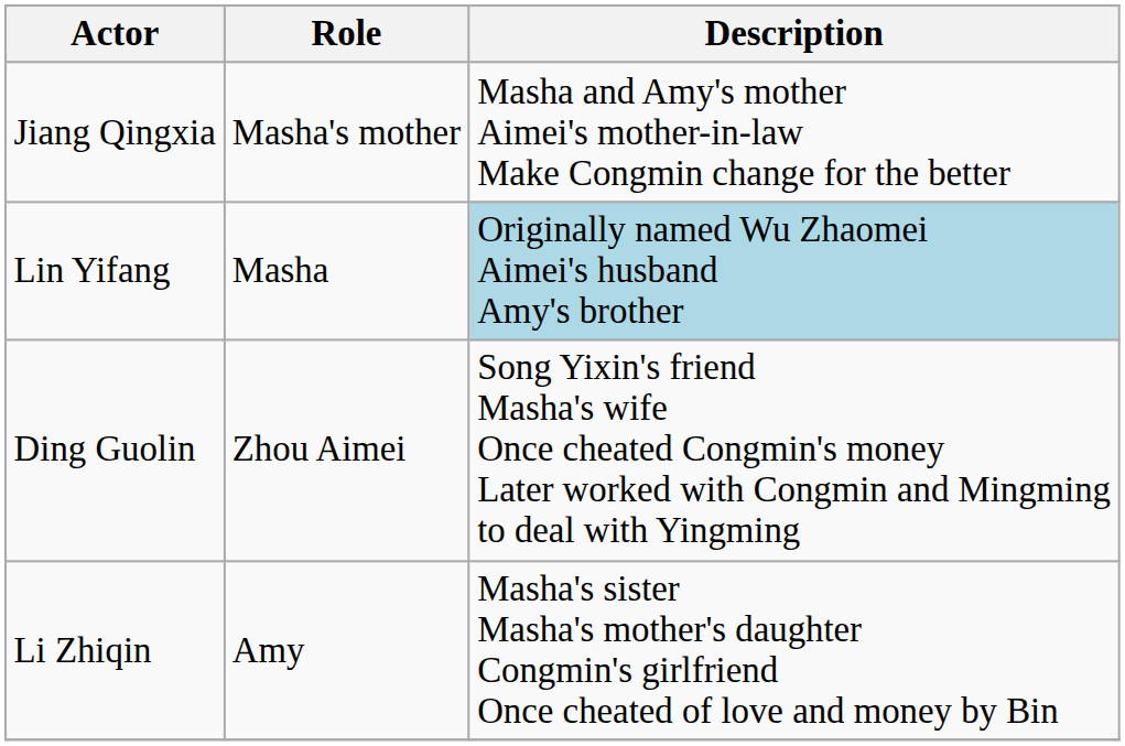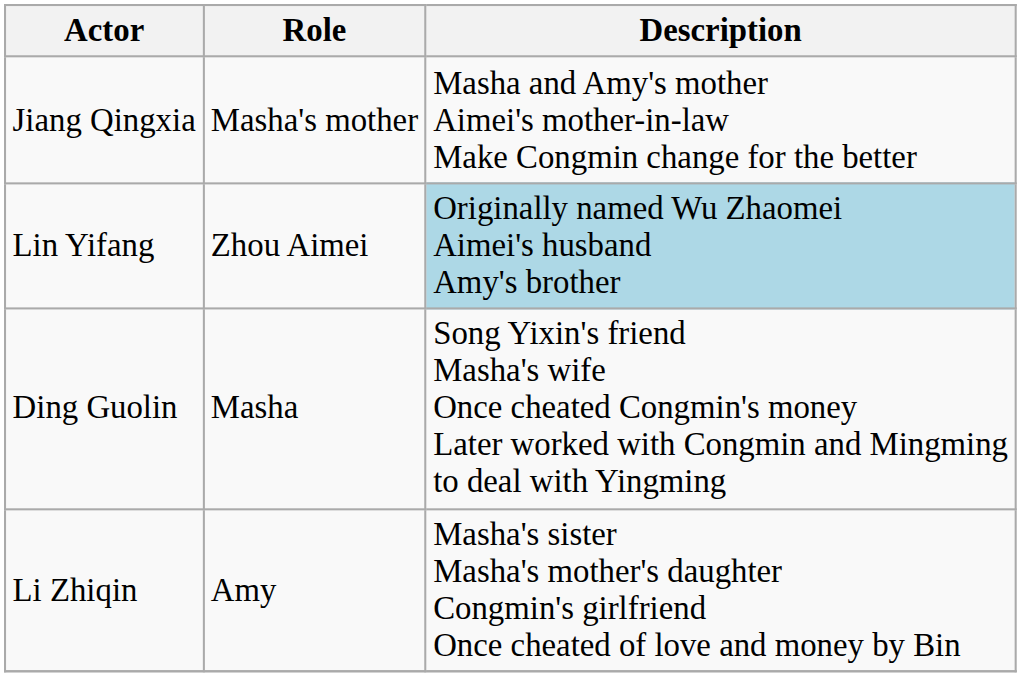Lin Yifang | Role: Masha -> Zhou Aimei
Ding Guolin | Role: Zhou Aimei -> Masha
